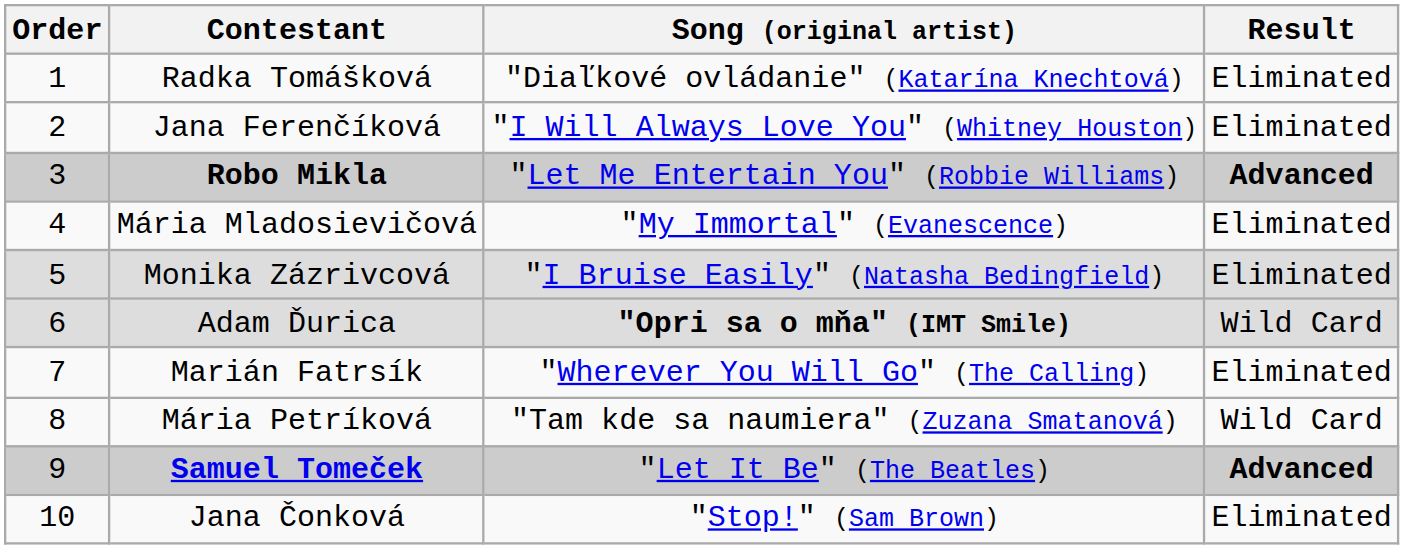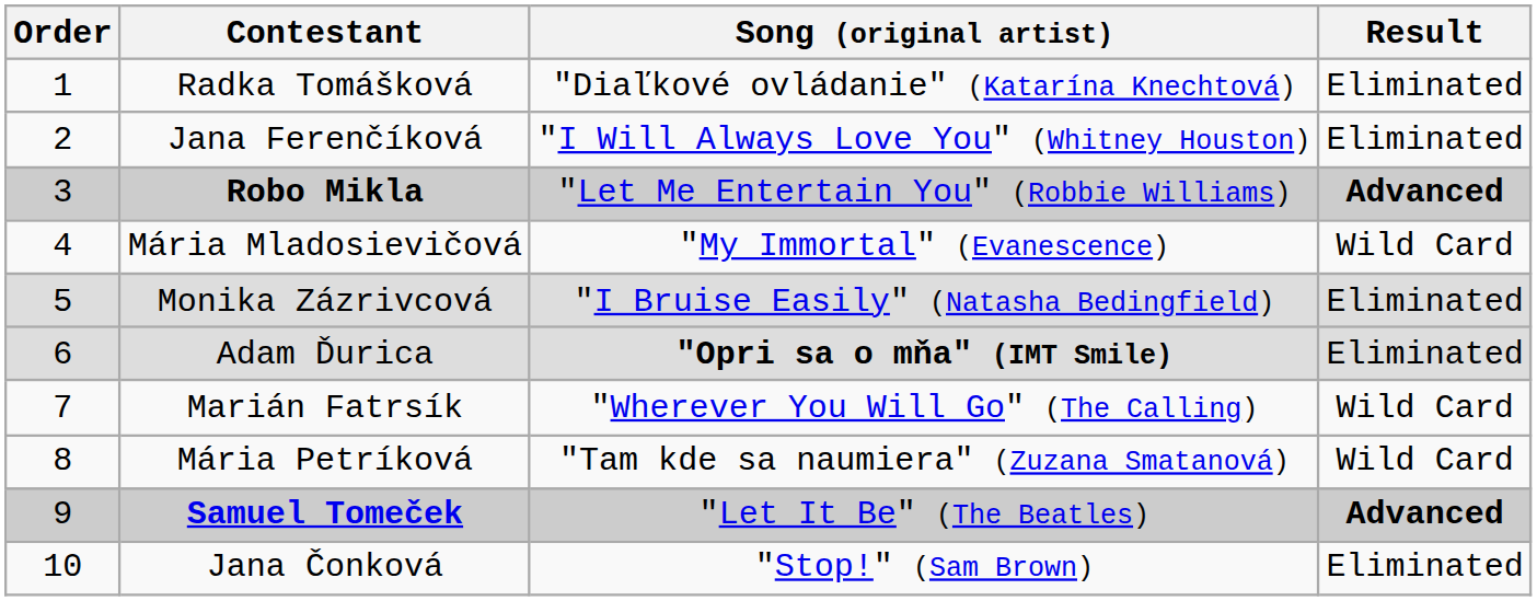Mária Mladosievičová | Result: Eliminated -> Wild Card
Adam Ďurica | Result: Wild Card -> Eliminated
Marián Fatrsík | Result: Eliminated -> Wild Card
